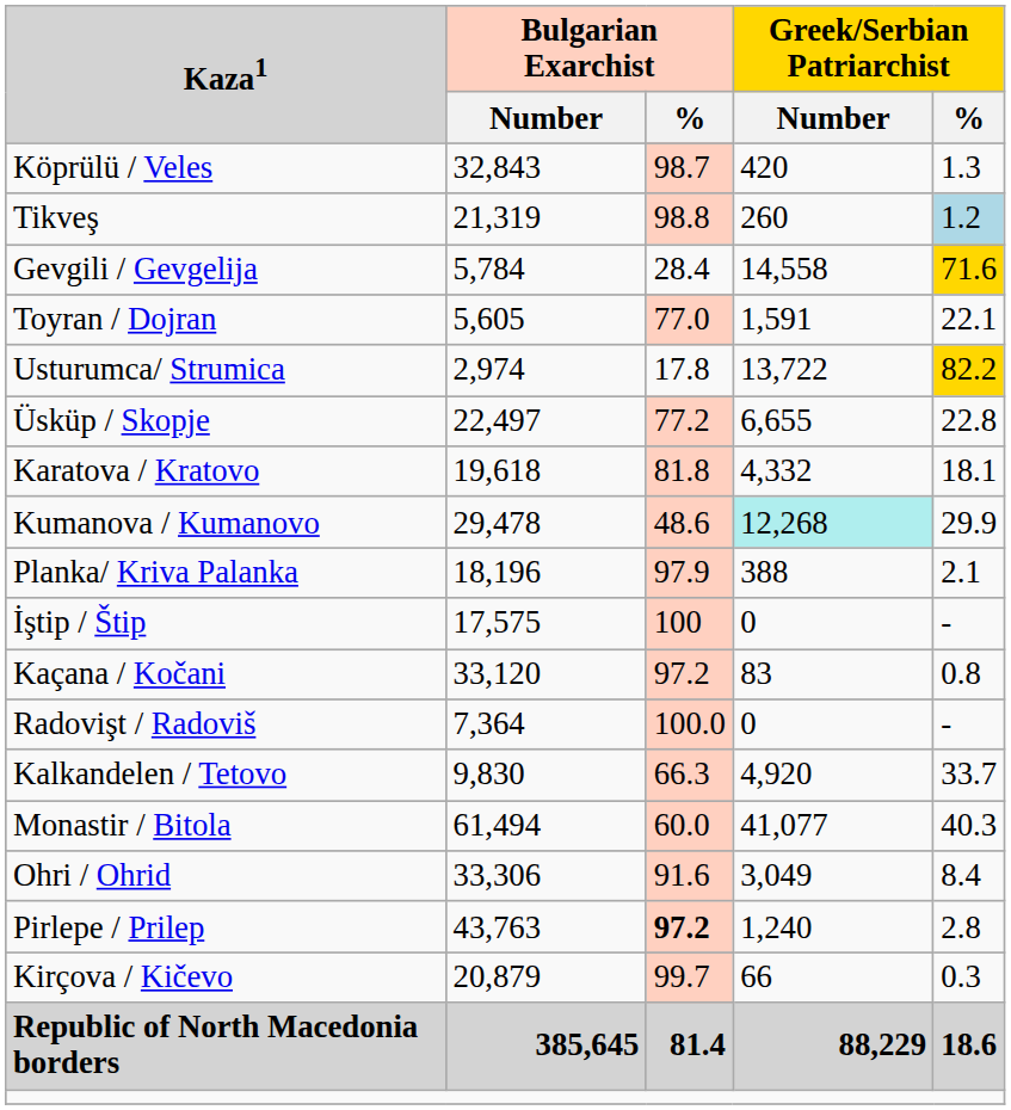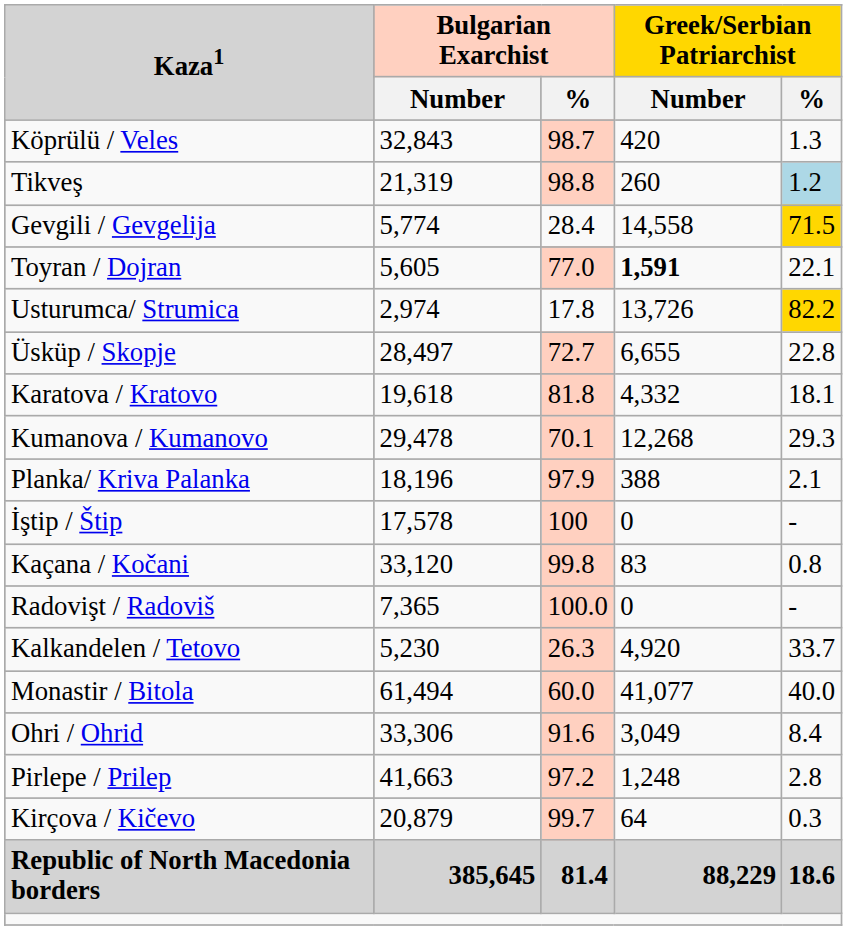Gevgili / Gevgelija | Bulgarian Exarchist / Number: 5,784 -> 5,774
Gevgili / Gevgelija | Greek/Serbian Patriarchist / %: 71.6 -> 71.5
Toyran / Dojran | Greek/Serbian Patriarchist / Number: normal -> bold
Usturumca/ Strumica | Greek/Serbian Patriarchist / Number: 13,722 -> 13,726
Üsküp / Skopje | Bulgarian Exarchist / Number: 22,497 -> 28,497
Üsküp / Skopje | Bulgarian Exarchist / %: 77.2 -> 72.7
Kumanova / Kumanovo | Bulgarian Exarchist / %: 48.6 -> 70.1
Kumanova / Kumanovo | Greek/Serbian Patriarchist / Number: paleturquoise background -> no background
Kumanova / Kumanovo | Greek/Serbian Patriarchist / %: 29.9 -> 29.3
İştip / Štip | Bulgarian Exarchist / Number: 17,575 -> 17,578
Kaçana / Kočani | Bulgarian Exarchist / %: 97.2 -> 99.8
Radovişt / Radoviš | Bulgarian Exarchist / Number: 7,364 -> 7,365
Kalkandelen / Tetovo | Bulgarian Exarchist / Number: 9,830 -> 5,230
Kalkandelen / Tetovo | Bulgarian Exarchist / %: 66.3 -> 26.3
Monastir / Bitola | Greek/Serbian Patriarchist / %: 40.3 -> 40.0
Pirlepe / Prilep | Bulgarian Exarchist / Number: 43,763 -> 41,663
Pirlepe / Prilep | Bulgarian Exarchist / %: bold -> normal
Pirlepe / Prilep | Greek/Serbian Patriarchist / Number: 1,240 -> 1,248
Kirçova / Kičevo | Greek/Serbian Patriarchist / Number: 66 -> 64
